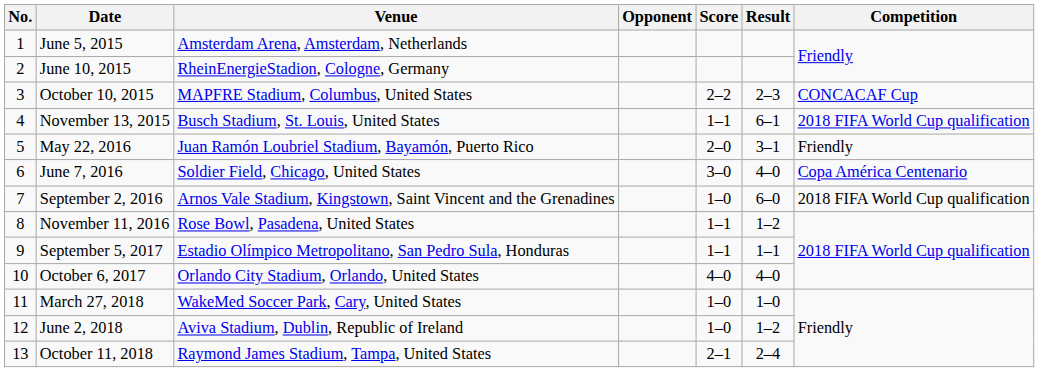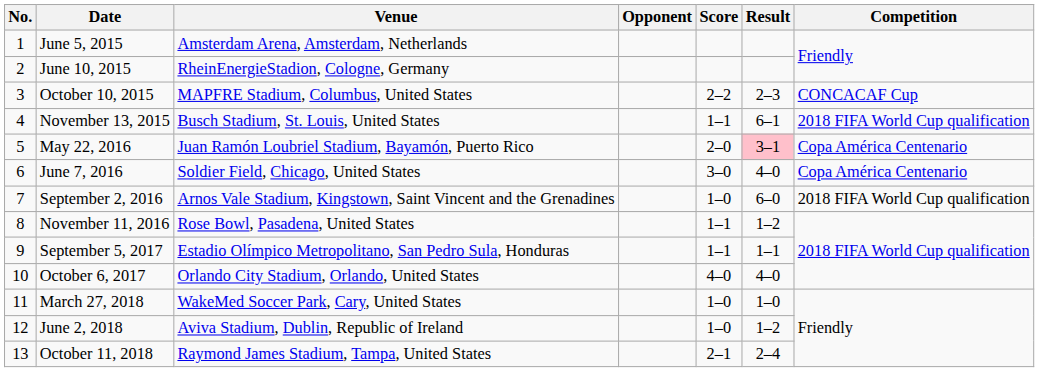May 22, 2016 | Result: no background -> pink background
May 22, 2016 | Competition: Friendly -> Copa América Centenario
